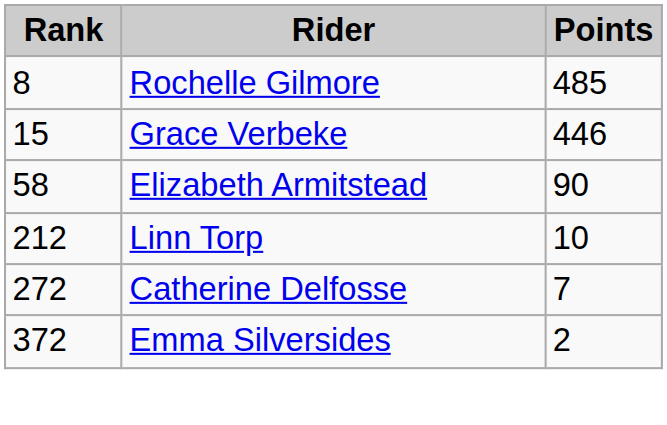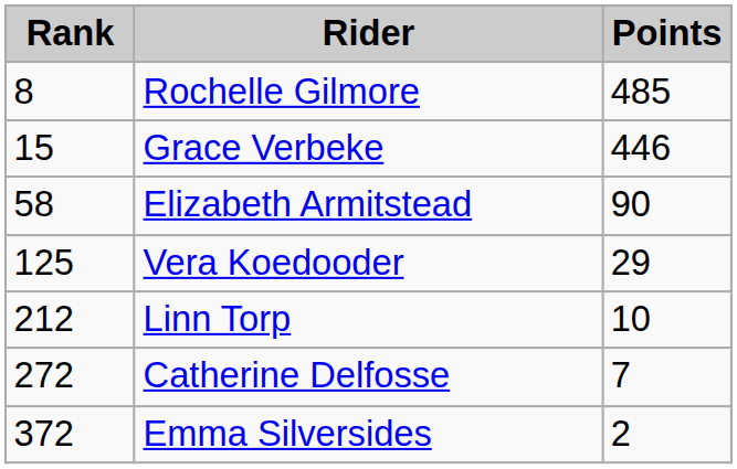+ row: 125 | Vera Koedooder | 29
